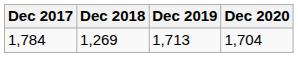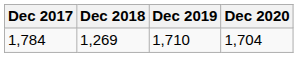1,784 | Dec 2019: 1,713 -> 1,710
